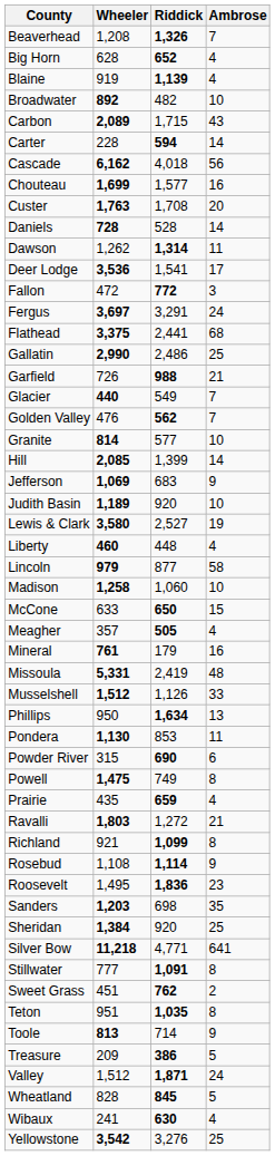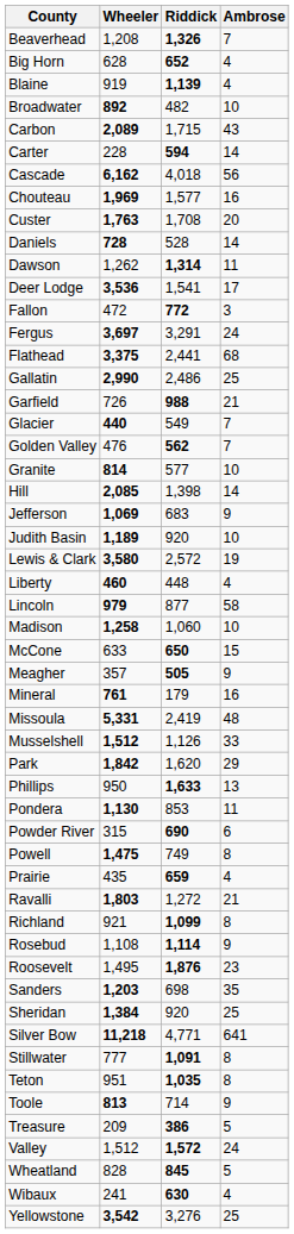Chouteau | Wheeler: 1,699 -> 1,969
Hill | Riddick: 1,399 -> 1,398
Lewis & Clark | Riddick: 2,527 -> 2,572
Meagher | Ambrose: 4 -> 9
+ row: Park | 1,842 | 1,620 | 29
Phillips | Riddick: 1,634 -> 1,633
Roosevelt | Riddick: 1,836 -> 1,876
- row: Sweet Grass | 451 | 762 | 2
Valley | Riddick: 1,871 -> 1,572
